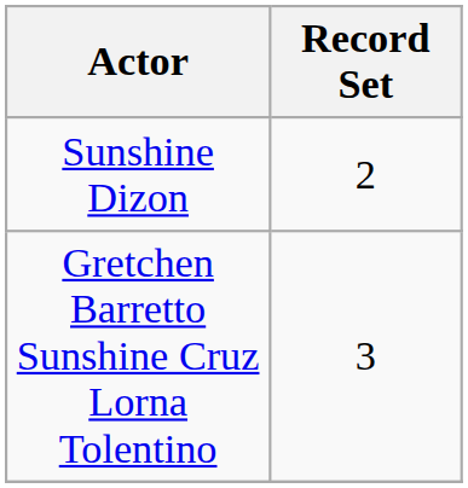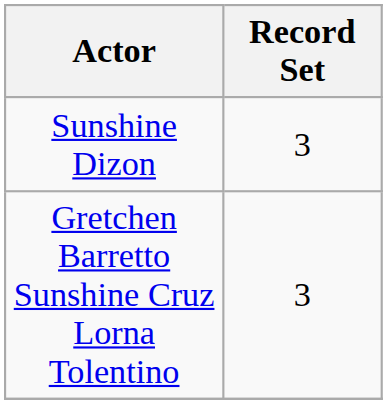Sunshine Dizon | Record Set: 2 -> 3
